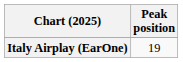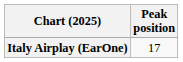Italy Airplay (EarOne) | Peak position: 19 -> 17
